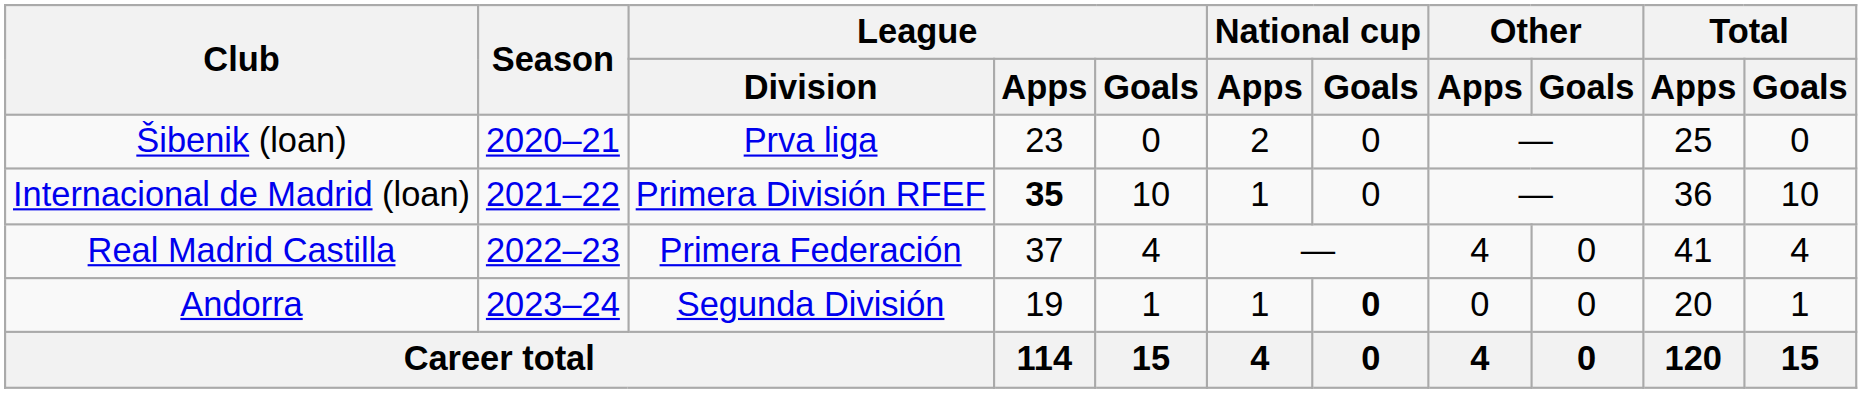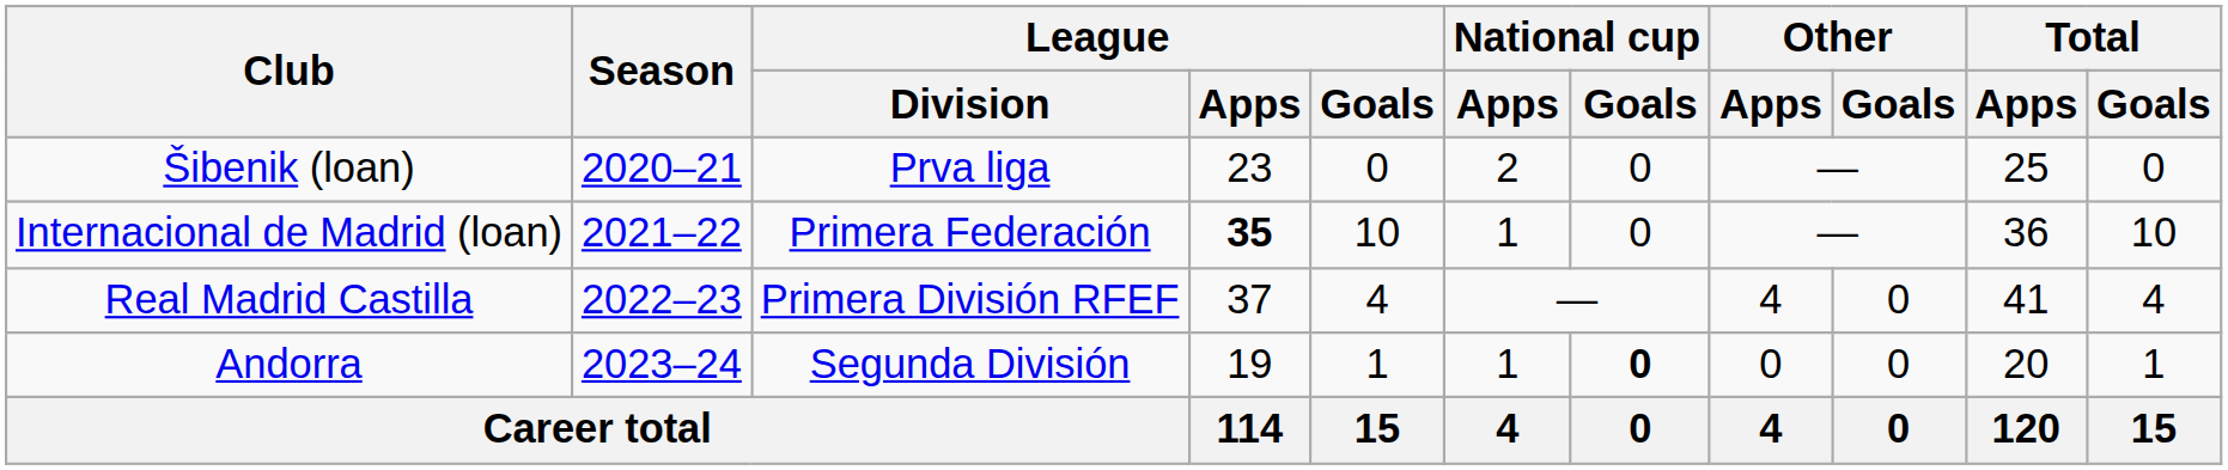Internacional de Madrid (loan) | League / Division: Primera División RFEF -> Primera Federación
Real Madrid Castilla | League / Division: Primera Federación -> Primera División RFEF
